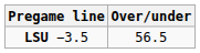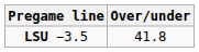LSU −3.5 | Over/under: 56.5 -> 41.8
